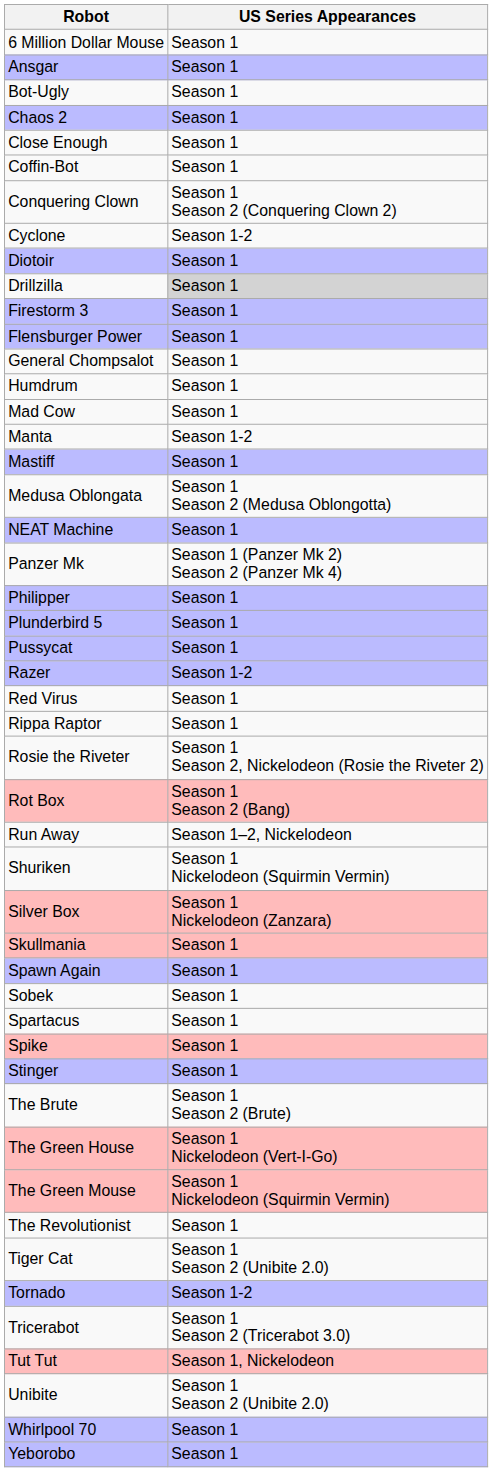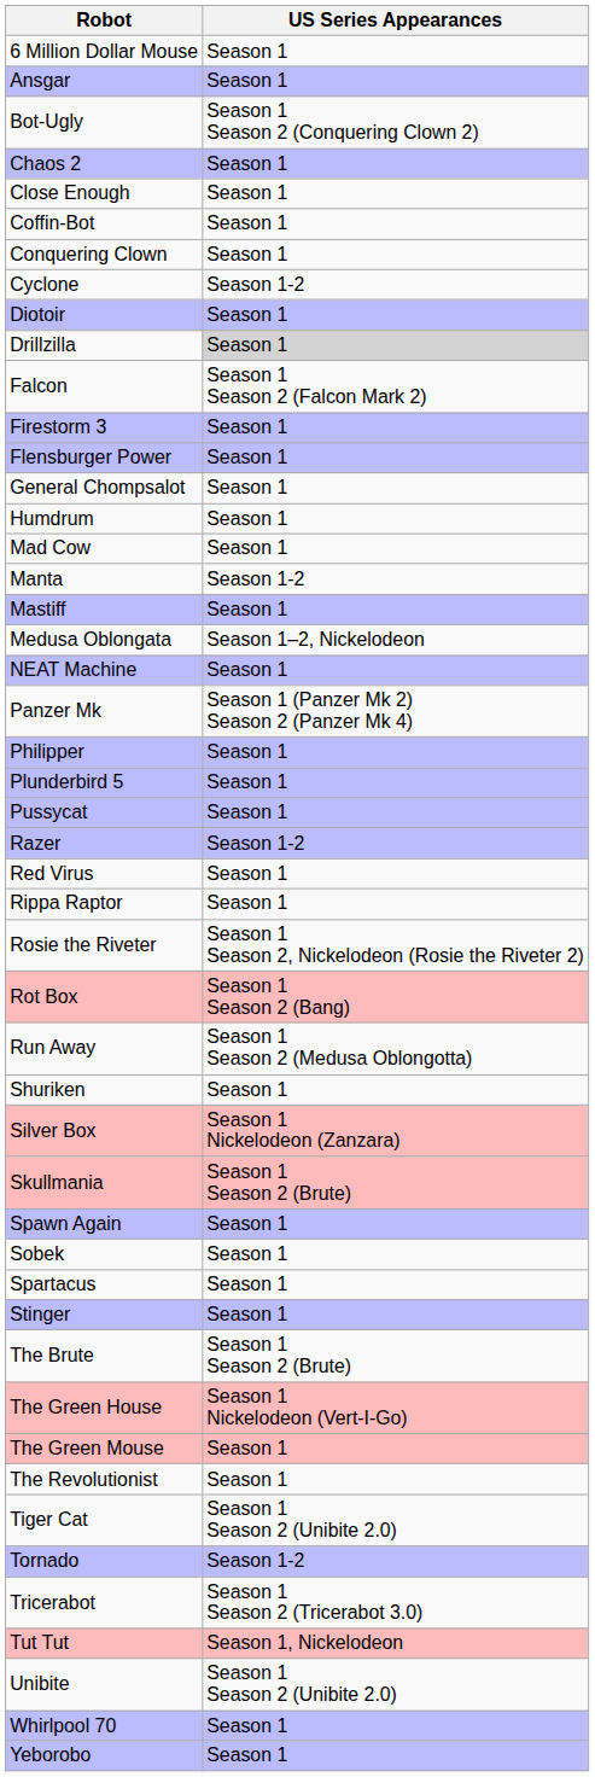Bot-Ugly | US Series Appearances: Season 1 -> Season 1 Season 2 (Conquering Clown 2)
Conquering Clown | US Series Appearances: Season 1 Season 2 (Conquering Clown 2) -> Season 1
+ row: Falcon | Season 1 Season 2 (Falcon Mark 2)
Medusa Oblongata | US Series Appearances: Season 1 Season 2 (Medusa Oblongotta) -> Season 1–2, Nickelodeon
Run Away | US Series Appearances: Season 1–2, Nickelodeon -> Season 1 Season 2 (Medusa Oblongotta)
Shuriken | US Series Appearances: Season 1 Nickelodeon (Squirmin Vermin) -> Season 1
Skullmania | US Series Appearances: Season 1 -> Season 1 Season 2 (Brute)
- row: Spike | Season 1
The Green Mouse | US Series Appearances: Season 1 Nickelodeon (Squirmin Vermin) -> Season 1
